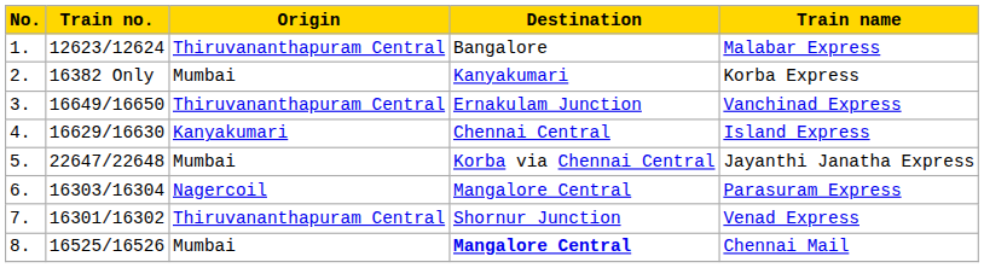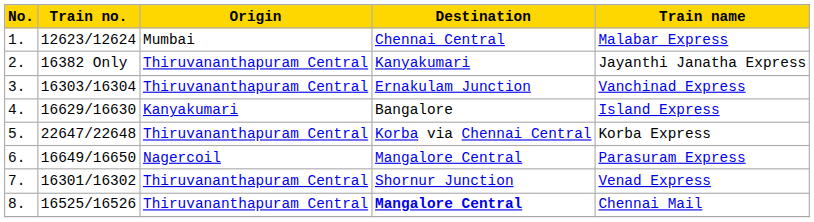1. | Origin: Thiruvananthapuram Central -> Mumbai
1. | Destination: Bangalore -> Chennai Central
2. | Origin: Mumbai -> Thiruvananthapuram Central
2. | Train name: Korba Express -> Jayanthi Janatha Express
3. | Train no.: 16649/16650 -> 16303/16304
4. | Destination: Chennai Central -> Bangalore
5. | Origin: Mumbai -> Thiruvananthapuram Central
5. | Train name: Jayanthi Janatha Express -> Korba Express
6. | Train no.: 16303/16304 -> 16649/16650
8. | Origin: Mumbai -> Thiruvananthapuram Central
